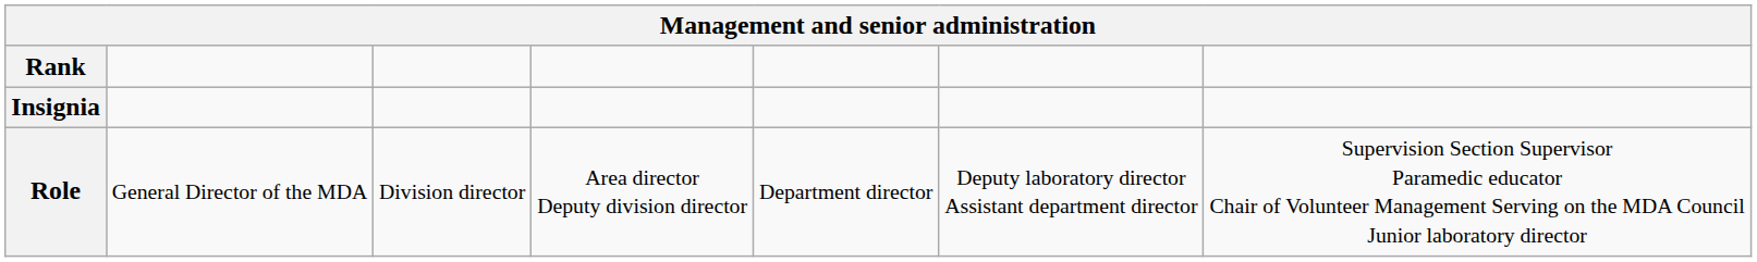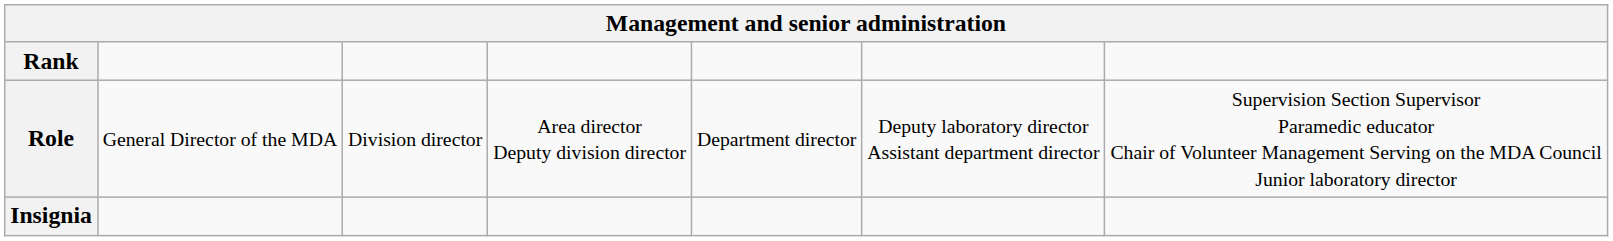rows swapped: Insignia <-> Role
